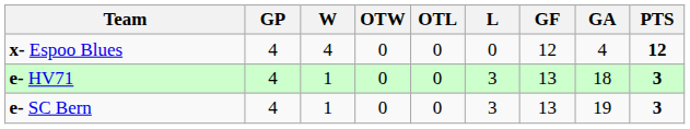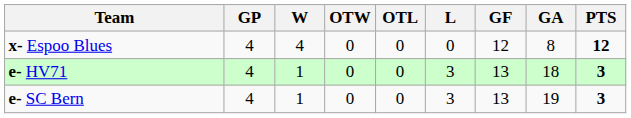x- Espoo Blues | GA: 4 -> 8
